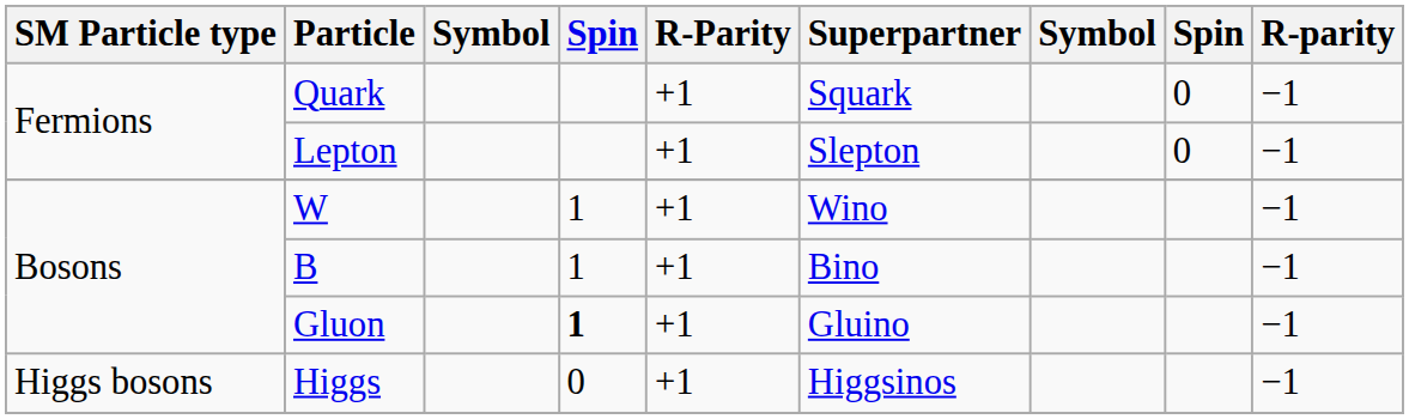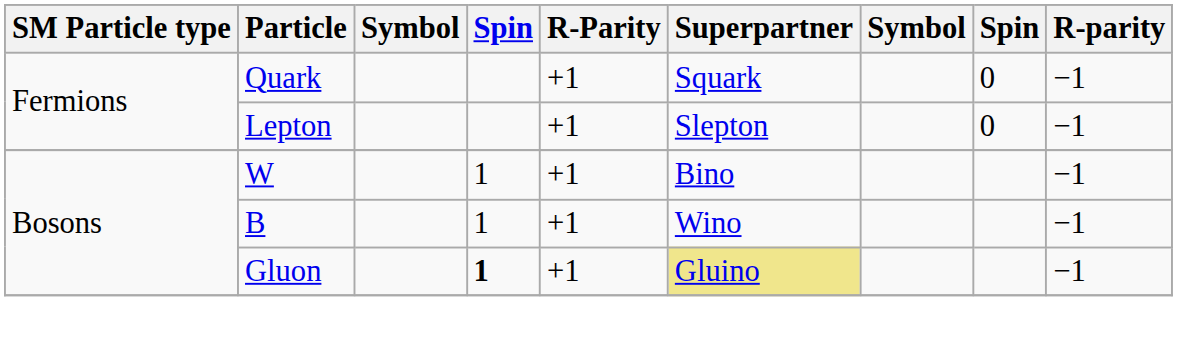W | Superpartner: Wino -> Bino
B | Superpartner: Bino -> Wino
Gluon | Superpartner: no background -> khaki background
- row: Higgs bosons | Higgs | 0 | +1 | Higgsinos | −1
